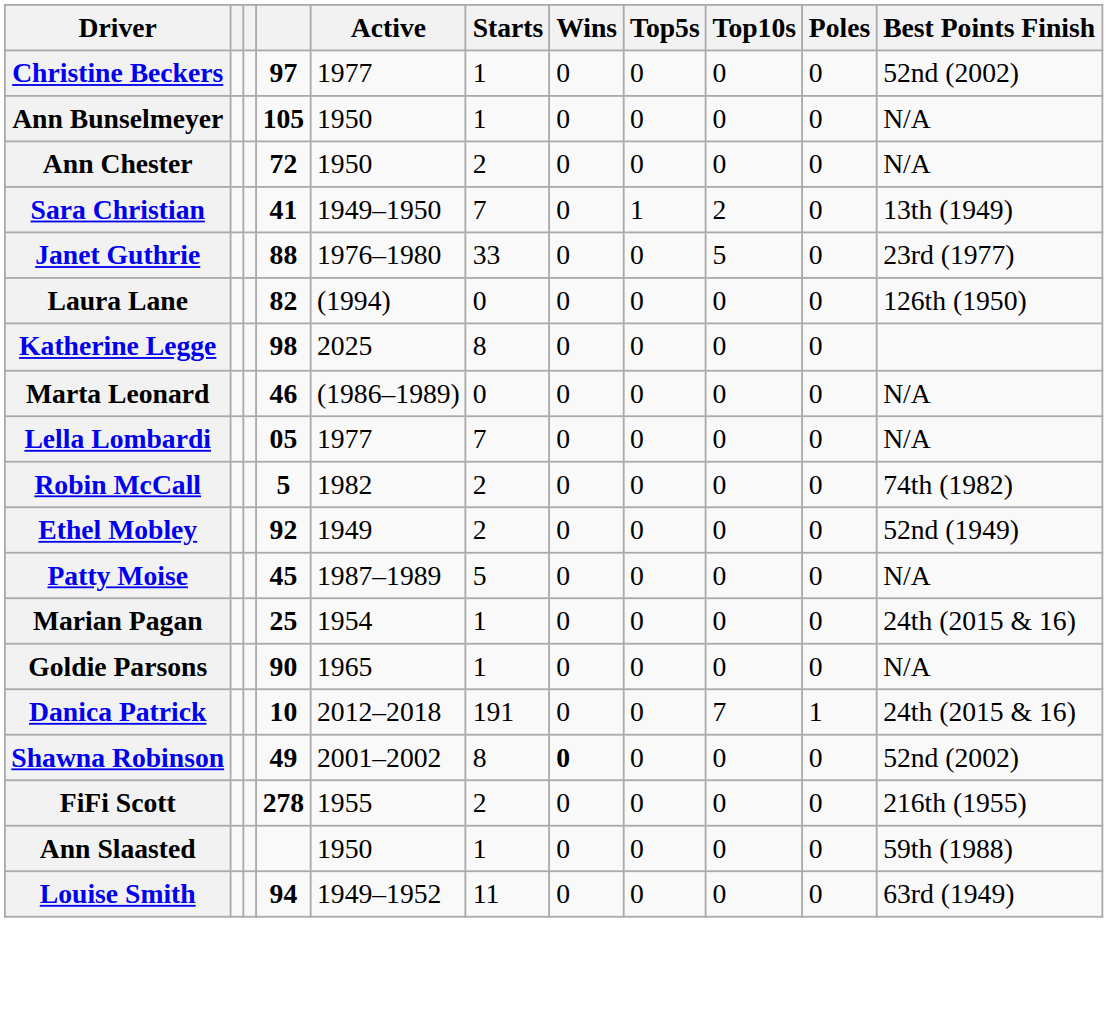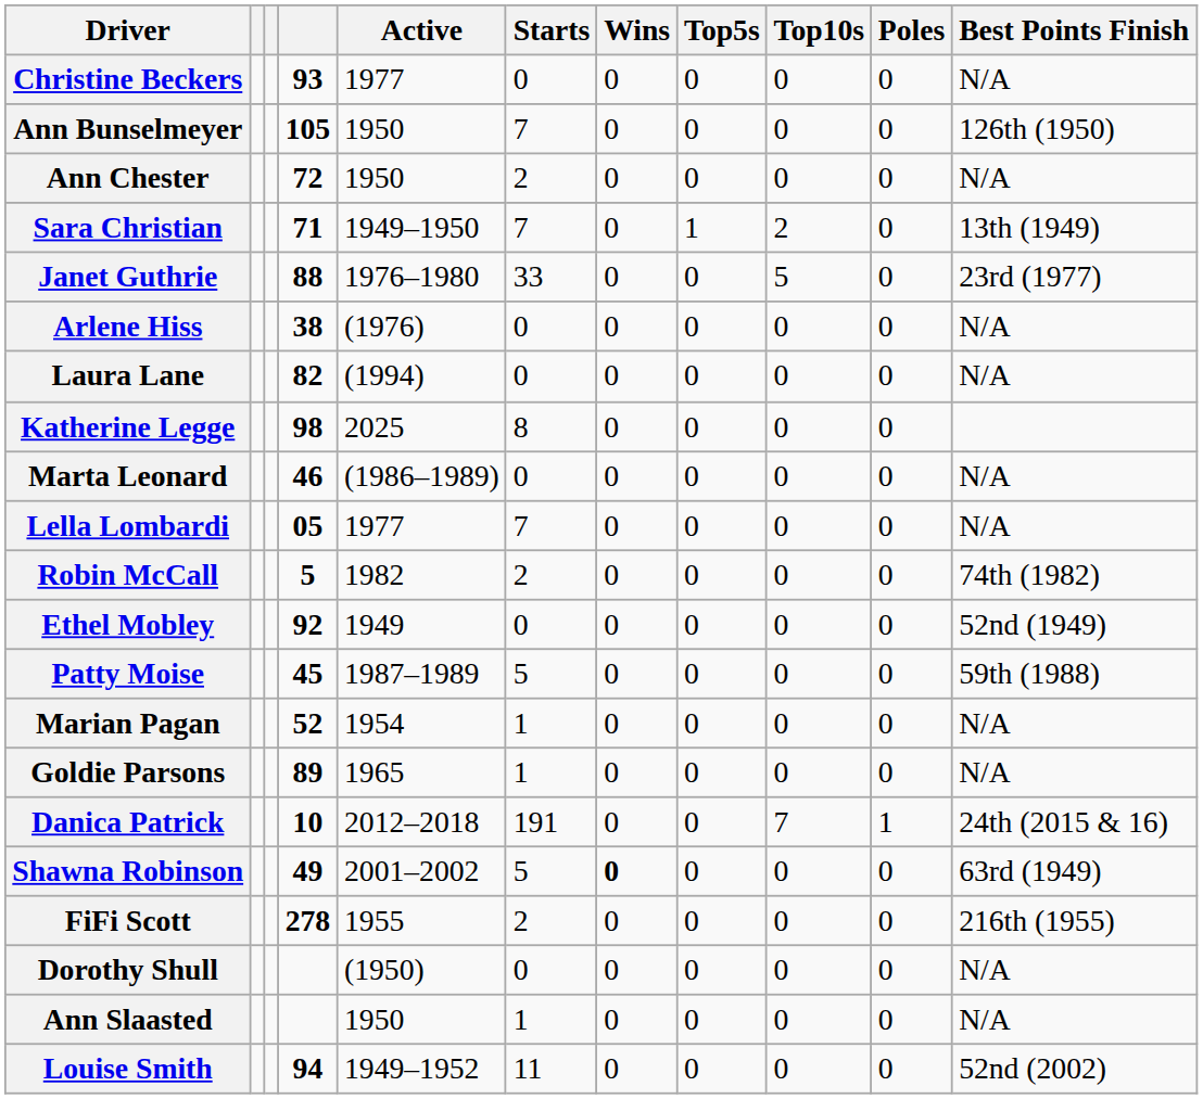Christine Beckers | column 4: 97 -> 93
Christine Beckers | Starts: 1 -> 0
Christine Beckers | Best Points Finish: 52nd (2002) -> N/A
Ann Bunselmeyer | Starts: 1 -> 7
Ann Bunselmeyer | Best Points Finish: N/A -> 126th (1950)
Sara Christian | column 4: 41 -> 71
+ row: Arlene Hiss | 38 | (1976) | 0 | 0 | 0 | 0 | 0 | N/A
Laura Lane | Best Points Finish: 126th (1950) -> N/A
Ethel Mobley | Starts: 2 -> 0
Patty Moise | Best Points Finish: N/A -> 59th (1988)
Marian Pagan | column 4: 25 -> 52
Marian Pagan | Best Points Finish: 24th (2015 & 16) -> N/A
Goldie Parsons | column 4: 90 -> 89
Shawna Robinson | Starts: 8 -> 5
Shawna Robinson | Best Points Finish: 52nd (2002) -> 63rd (1949)
+ row: Dorothy Shull | (1950) | 0 | 0 | 0 | 0 | 0 | N/A
Ann Slaasted | Best Points Finish: 59th (1988) -> N/A
Louise Smith | Best Points Finish: 63rd (1949) -> 52nd (2002)
